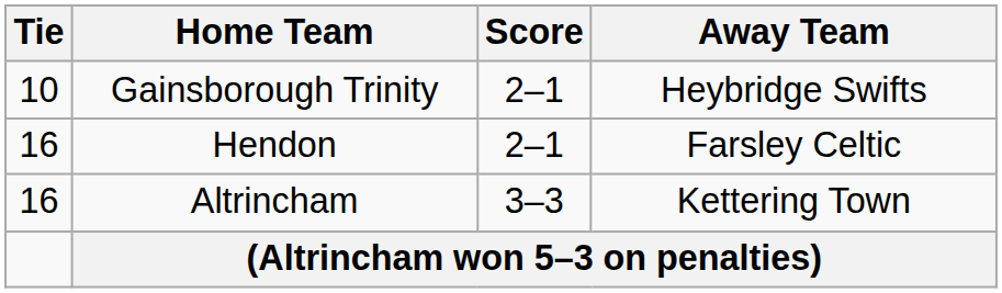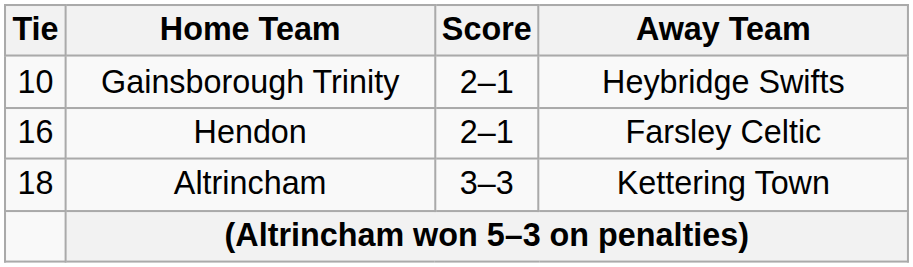Altrincham | Tie: 16 -> 18
